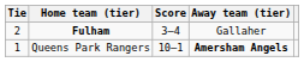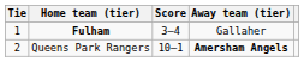Fulham | Tie: 2 -> 1
Queens Park Rangers | Tie: 1 -> 2
